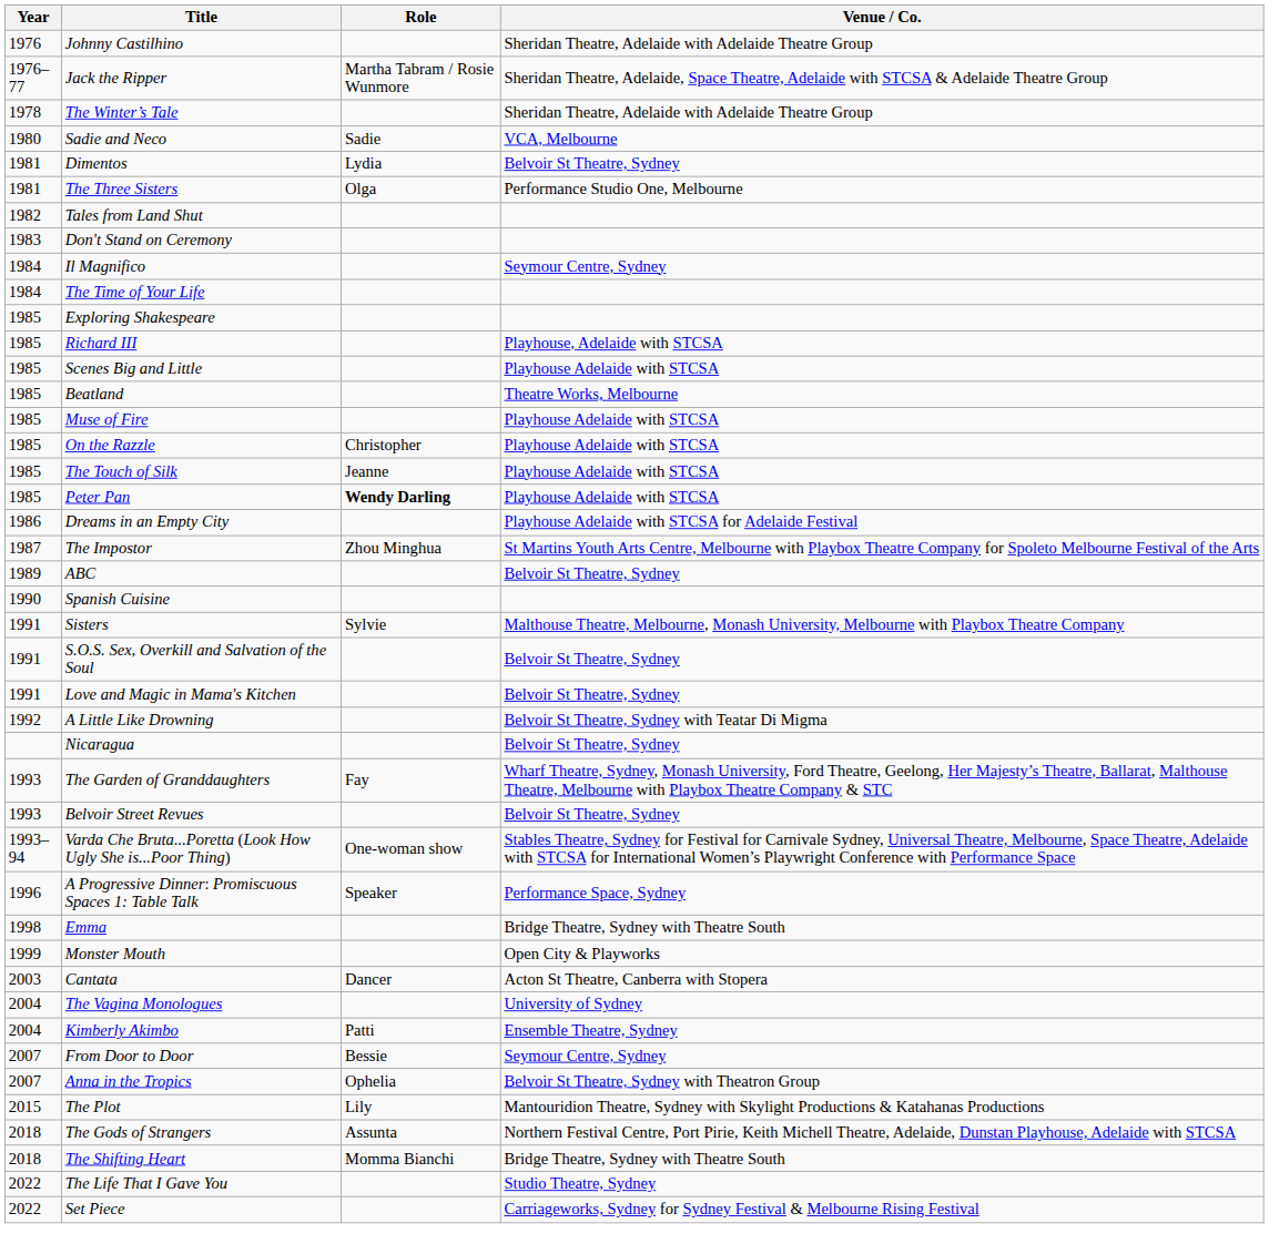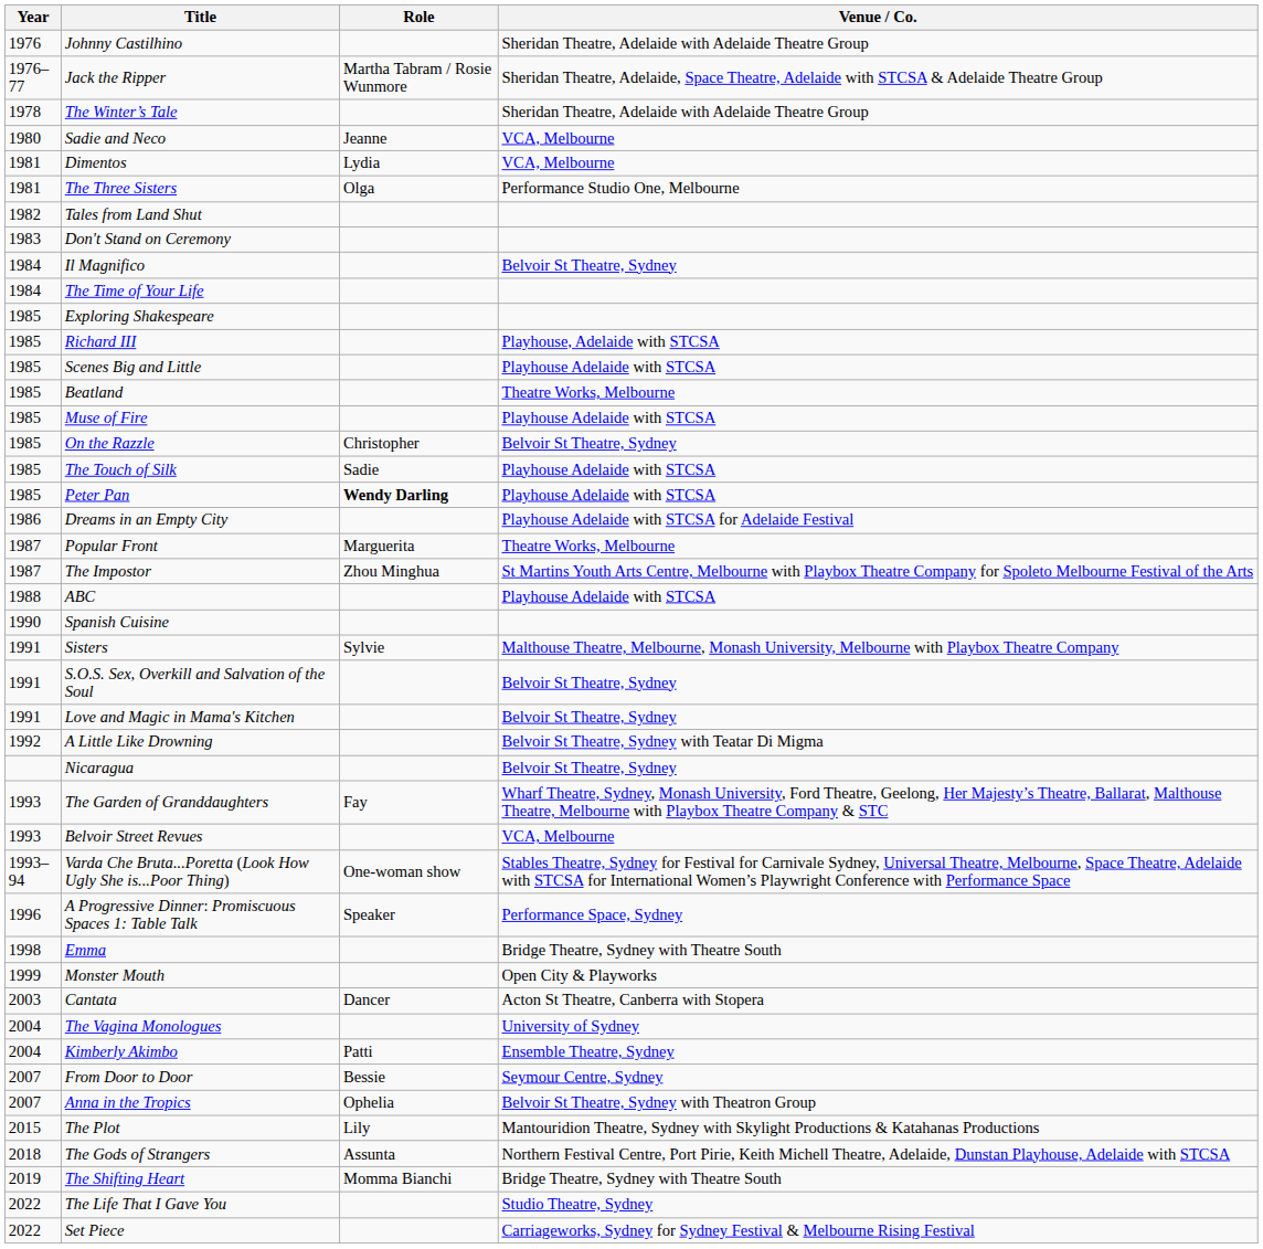Sadie and Neco | Role: Sadie -> Jeanne
Dimentos | Venue / Co.: Belvoir St Theatre, Sydney -> VCA, Melbourne
Il Magnifico | Venue / Co.: Seymour Centre, Sydney -> Belvoir St Theatre, Sydney
On the Razzle | Venue / Co.: Playhouse Adelaide with STCSA -> Belvoir St Theatre, Sydney
The Touch of Silk | Role: Jeanne -> Sadie
+ row: 1987 | Popular Front | Marguerita | Theatre Works, Melbourne
ABC | Year: 1989 -> 1988
ABC | Venue / Co.: Belvoir St Theatre, Sydney -> Playhouse Adelaide with STCSA
Belvoir Street Revues | Venue / Co.: Belvoir St Theatre, Sydney -> VCA, Melbourne
The Shifting Heart | Year: 2018 -> 2019
